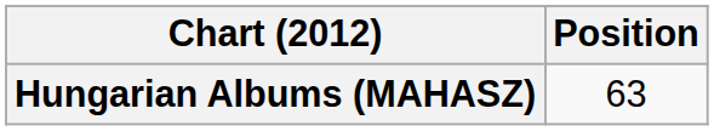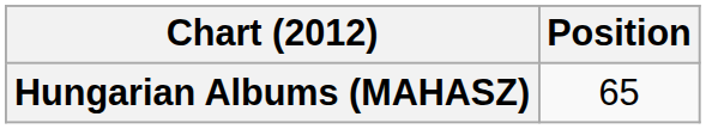Hungarian Albums (MAHASZ) | Position: 63 -> 65
